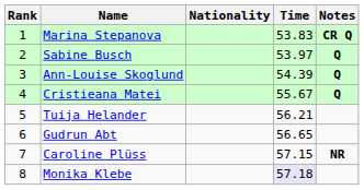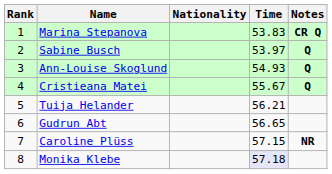Ann-Louise Skoglund | Time: 54.39 -> 54.93
